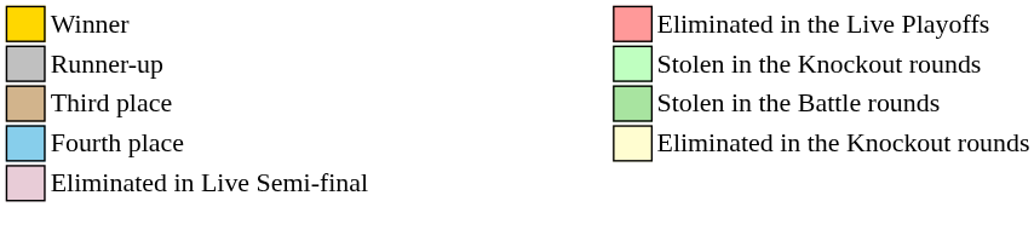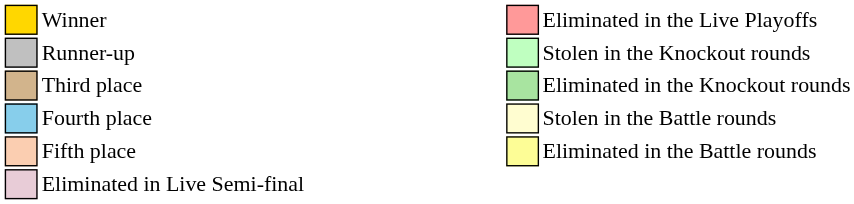Third place | column 10: Stolen in the Battle rounds -> Eliminated in the Knockout rounds
Fourth place | column 10: Eliminated in the Knockout rounds -> Stolen in the Battle rounds
+ row: Fifth place | Eliminated in the Battle rounds
